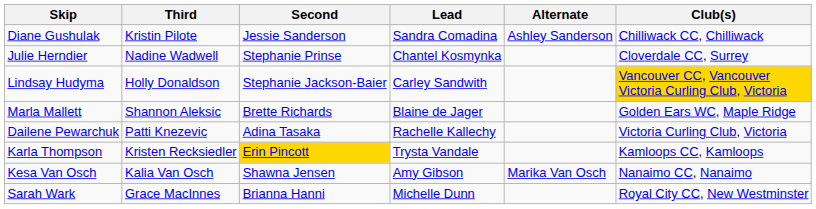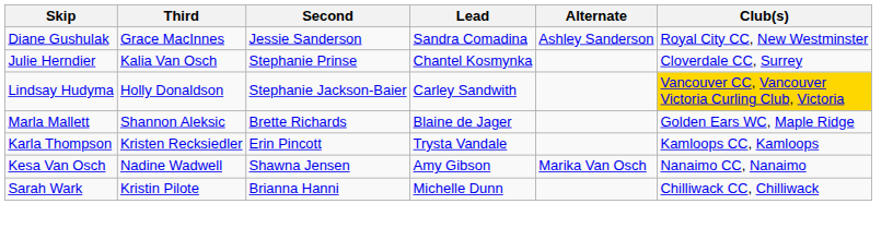Diane Gushulak | Third: Kristin Pilote -> Grace MacInnes
Diane Gushulak | Club(s): Chilliwack CC, Chilliwack -> Royal City CC, New Westminster
Julie Herndier | Third: Nadine Wadwell -> Kalia Van Osch
- row: Dailene Pewarchuk | Patti Knezevic | Adina Tasaka | Rachelle Kallechy | Victoria Curling Club, Victoria
Karla Thompson | Second: gold background -> no background
Kesa Van Osch | Third: Kalia Van Osch -> Nadine Wadwell
Sarah Wark | Third: Grace MacInnes -> Kristin Pilote
Sarah Wark | Club(s): Royal City CC, New Westminster -> Chilliwack CC, Chilliwack
